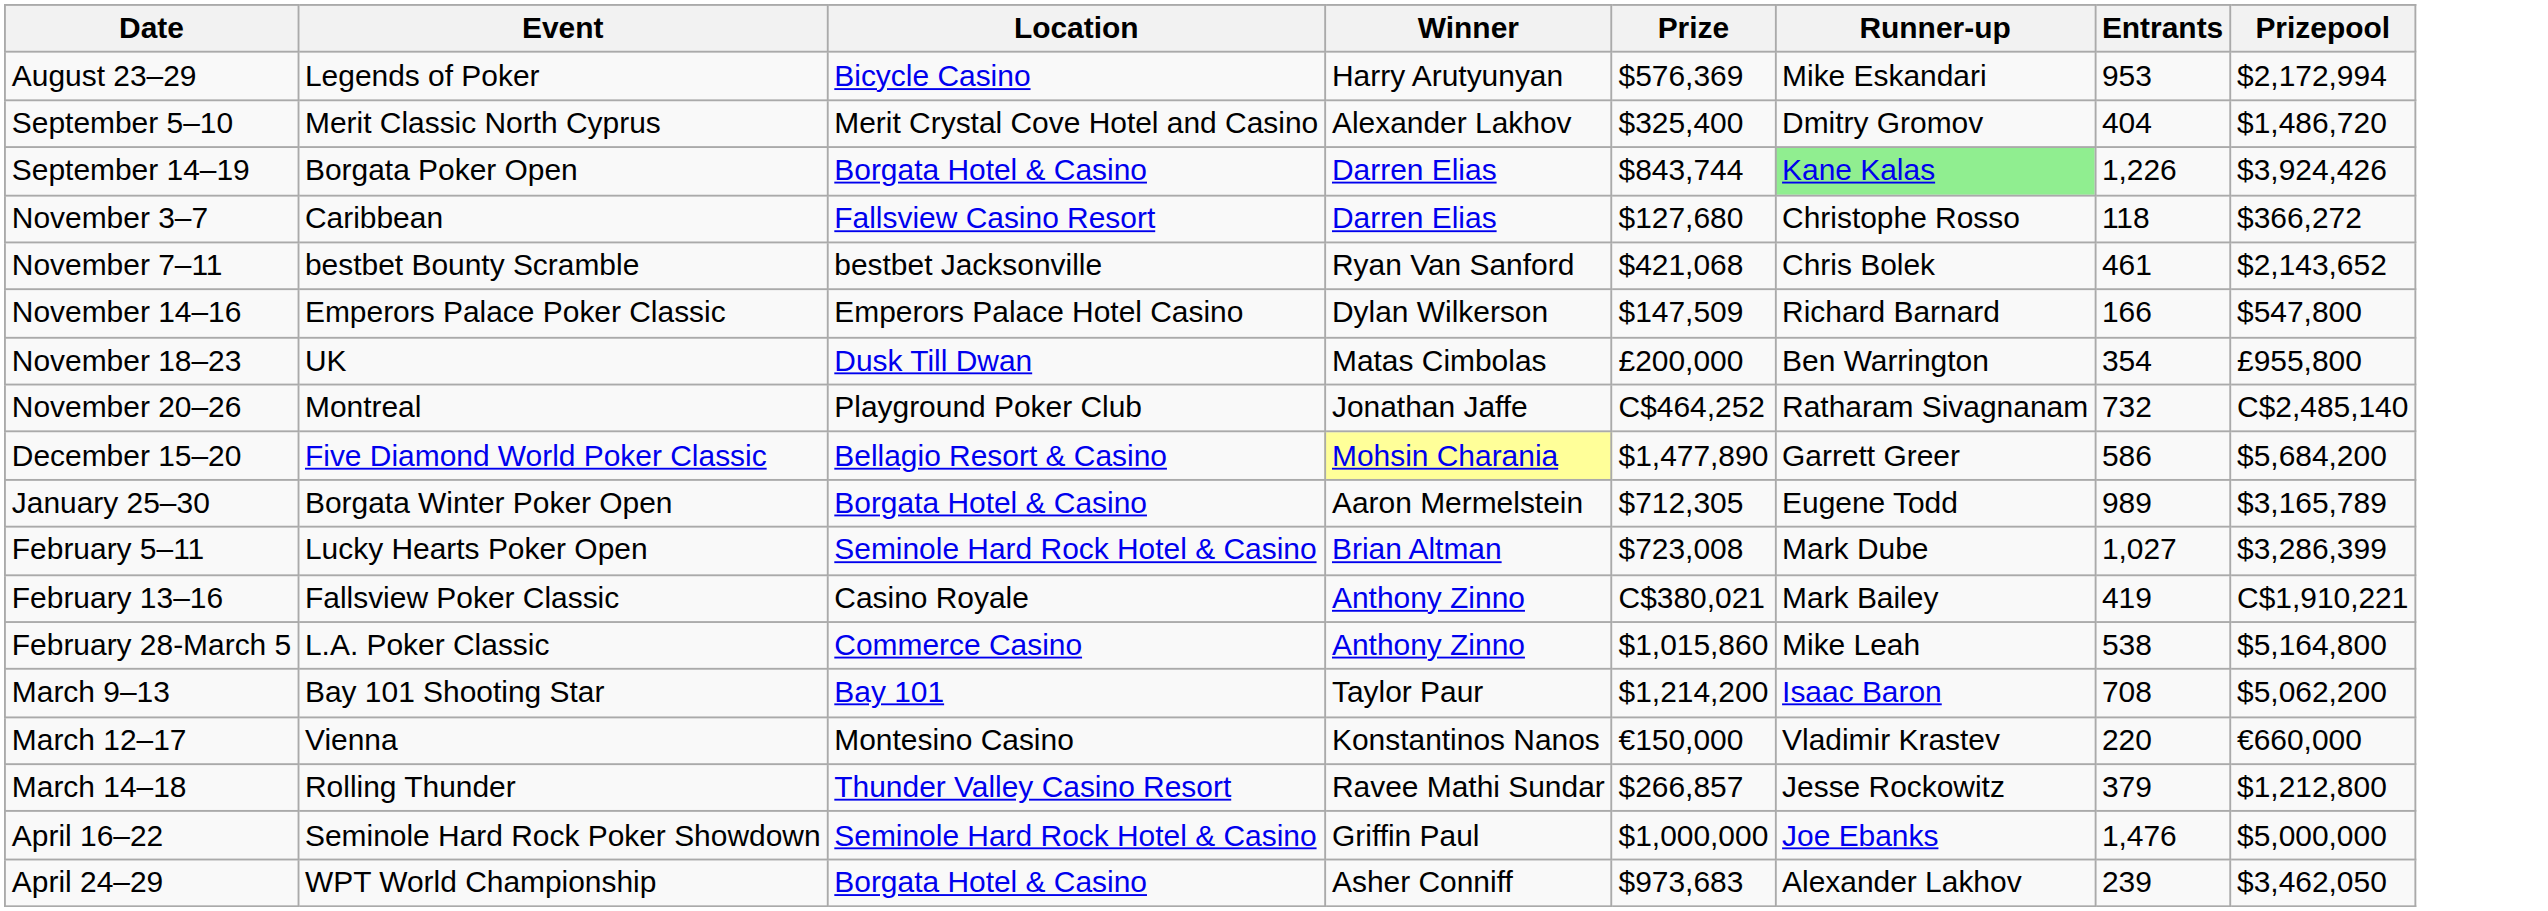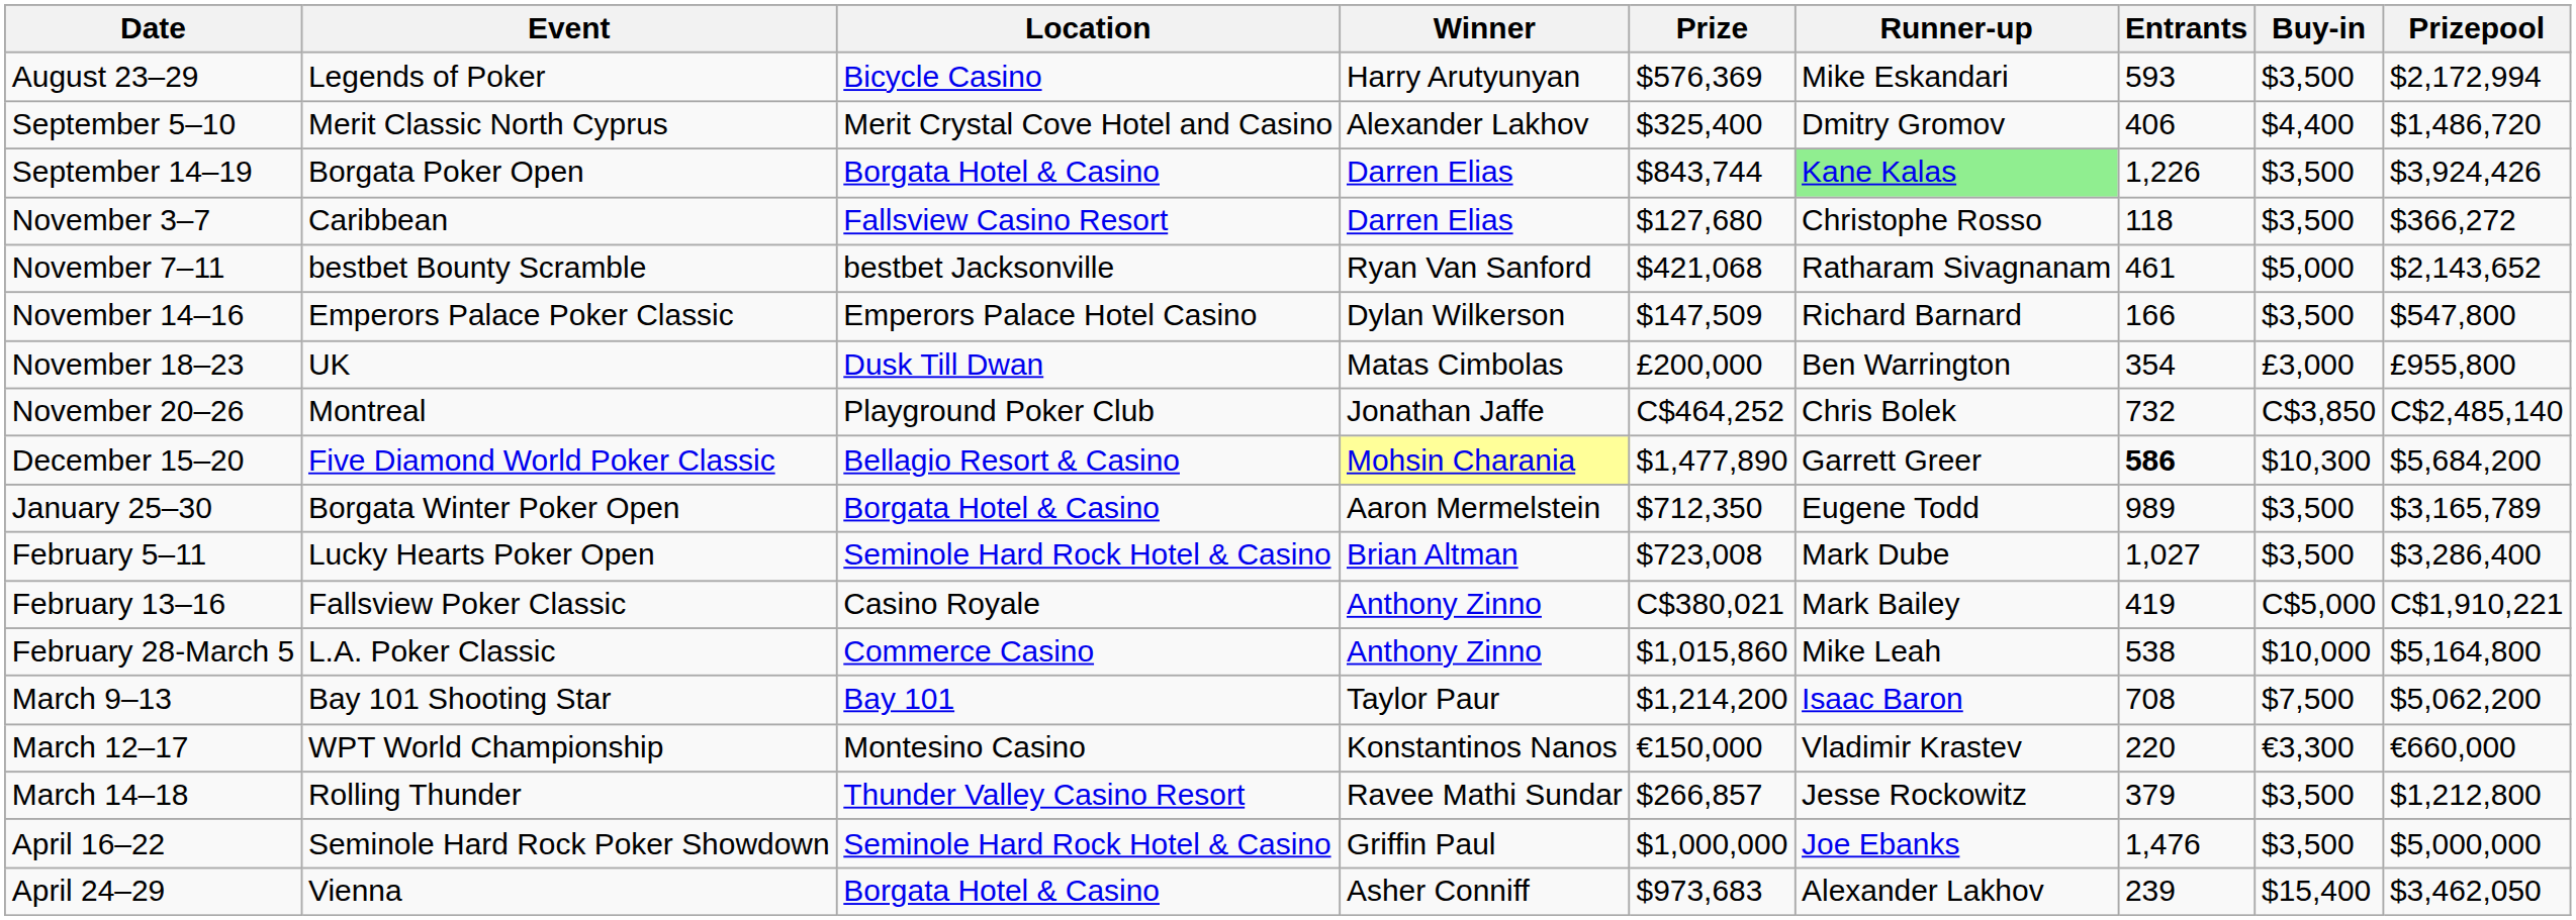+ column: Buy-in | $3,500 | $4,400 | $3,500 | $3,500 | $5,000 | $3,500 | £3,000 | C$3,850 | $10,300 | $3,500 | $3,500 | C$5,000 | $10,000 | $7,500 | €3,300 | $3,500 | $3,500 | $15,400
August 23–29 | Entrants: 953 -> 593
September 5–10 | Entrants: 404 -> 406
November 7–11 | Runner-up: Chris Bolek -> Ratharam Sivagnanam
November 20–26 | Runner-up: Ratharam Sivagnanam -> Chris Bolek
December 15–20 | Entrants: normal -> bold
January 25–30 | Prize: $712,305 -> $712,350
February 5–11 | Prizepool: $3,286,399 -> $3,286,400
March 12–17 | Event: Vienna -> WPT World Championship
April 24–29 | Event: WPT World Championship -> Vienna
